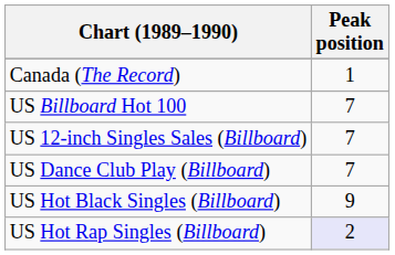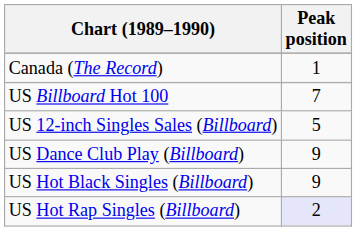US 12-inch Singles Sales (Billboard) | Peak position: 7 -> 5
US Dance Club Play (Billboard) | Peak position: 7 -> 9
